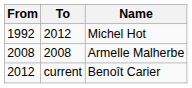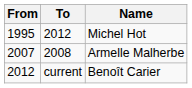Michel Hot | From: 1992 -> 1995
Armelle Malherbe | From: 2008 -> 2007
